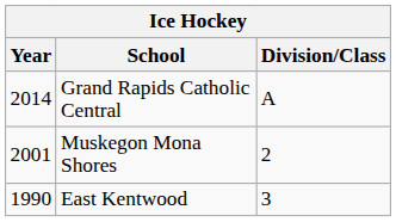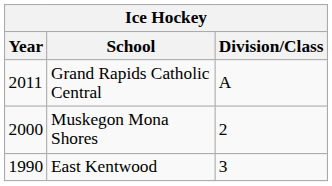Grand Rapids Catholic Central | Year: 2014 -> 2011
Muskegon Mona Shores | Year: 2001 -> 2000
